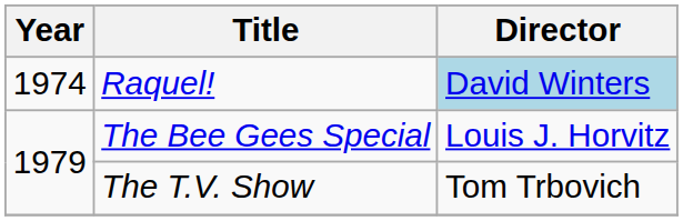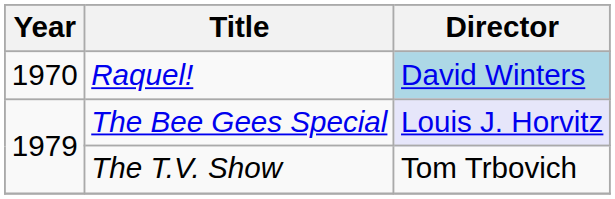Raquel! | Year: 1974 -> 1970
The Bee Gees Special | Director: no background -> lavender background
